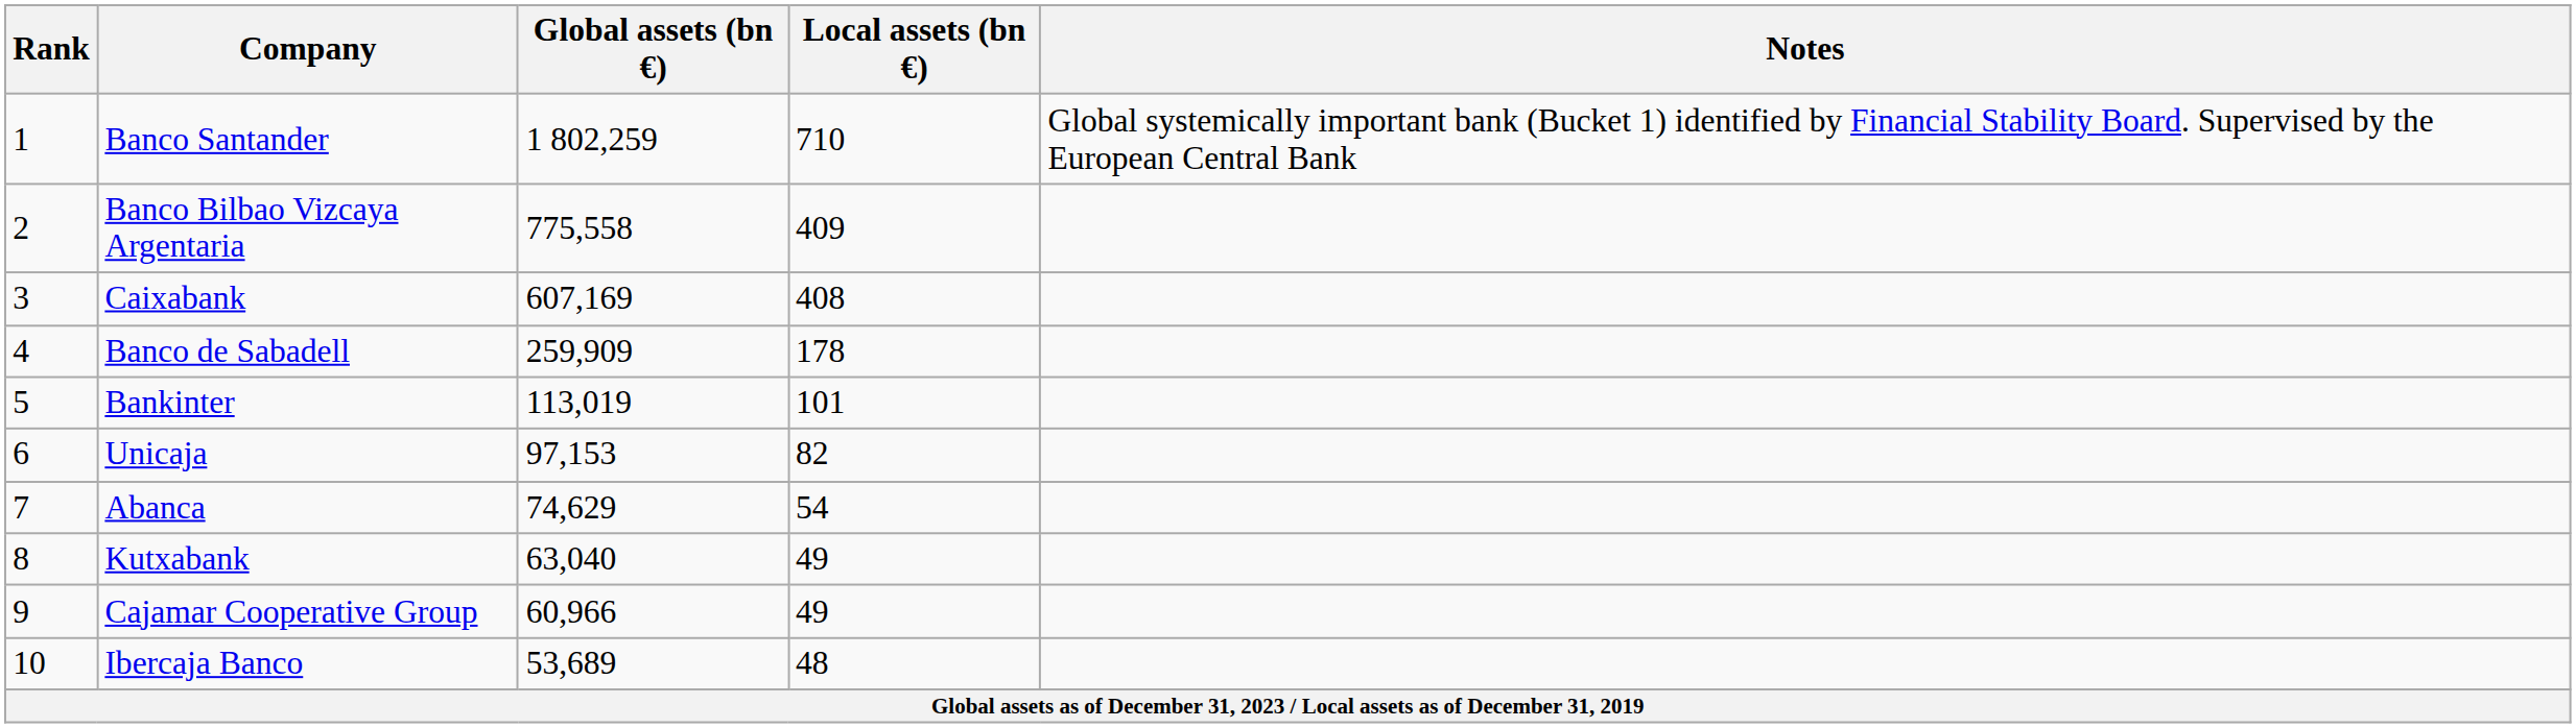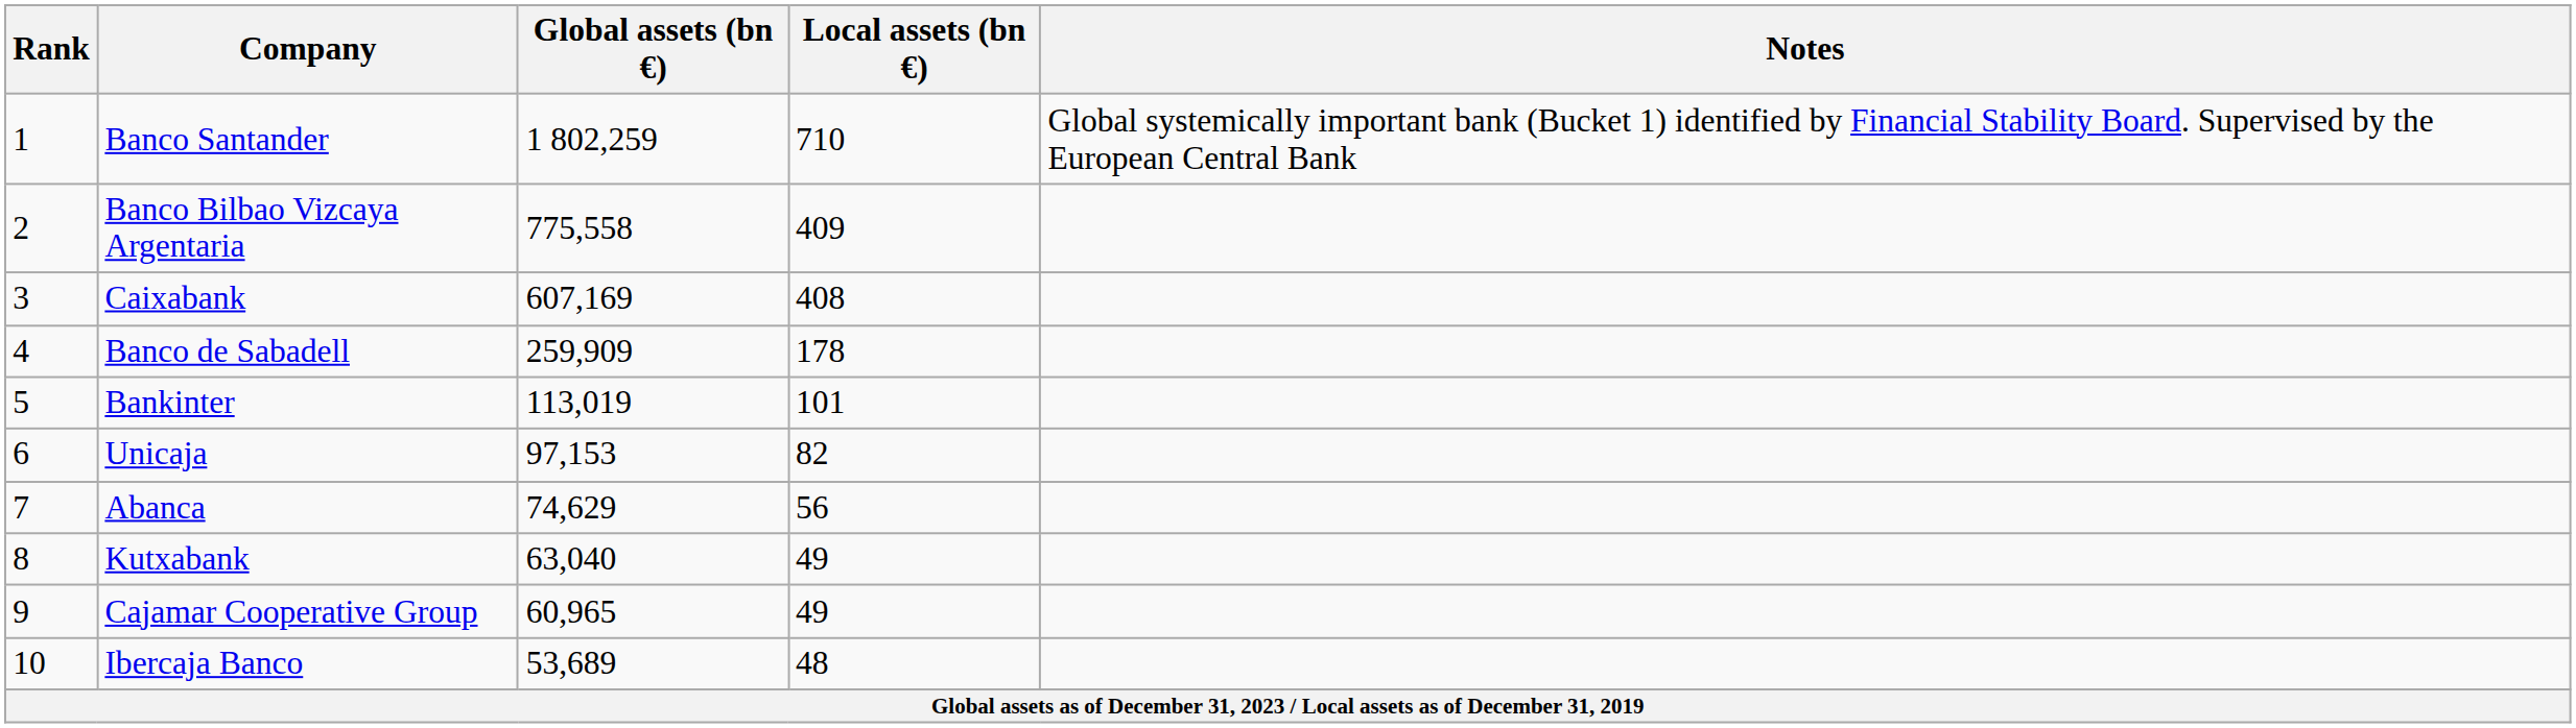Abanca | Local assets (bn €): 54 -> 56
Cajamar Cooperative Group | Global assets (bn €): 60,966 -> 60,965
